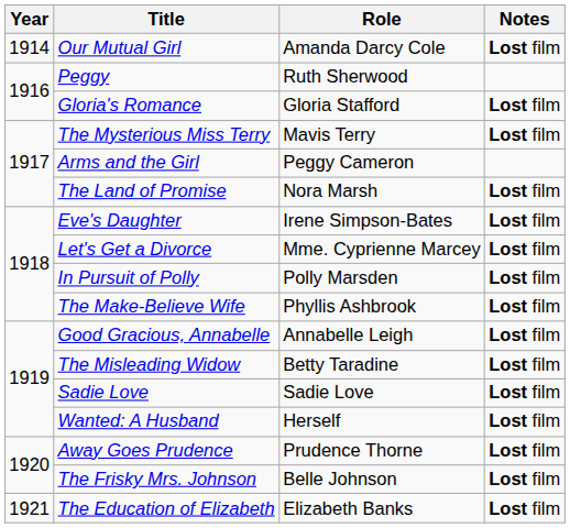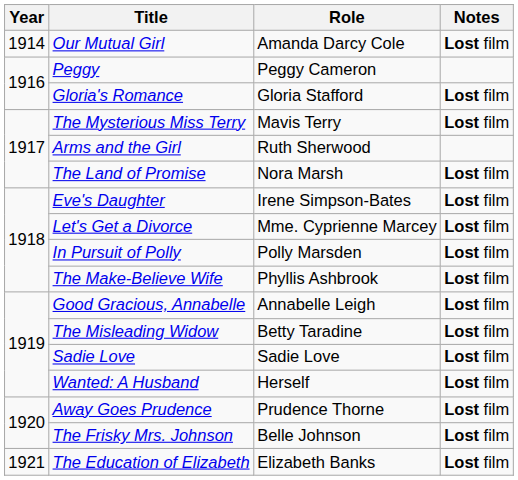Peggy | Role: Ruth Sherwood -> Peggy Cameron
Arms and the Girl | Role: Peggy Cameron -> Ruth Sherwood
